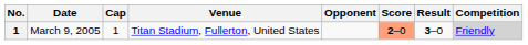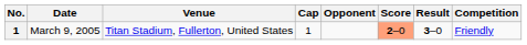columns swapped: Venue <-> Cap
March 9, 2005 | Competition: lightgrey background -> no background
